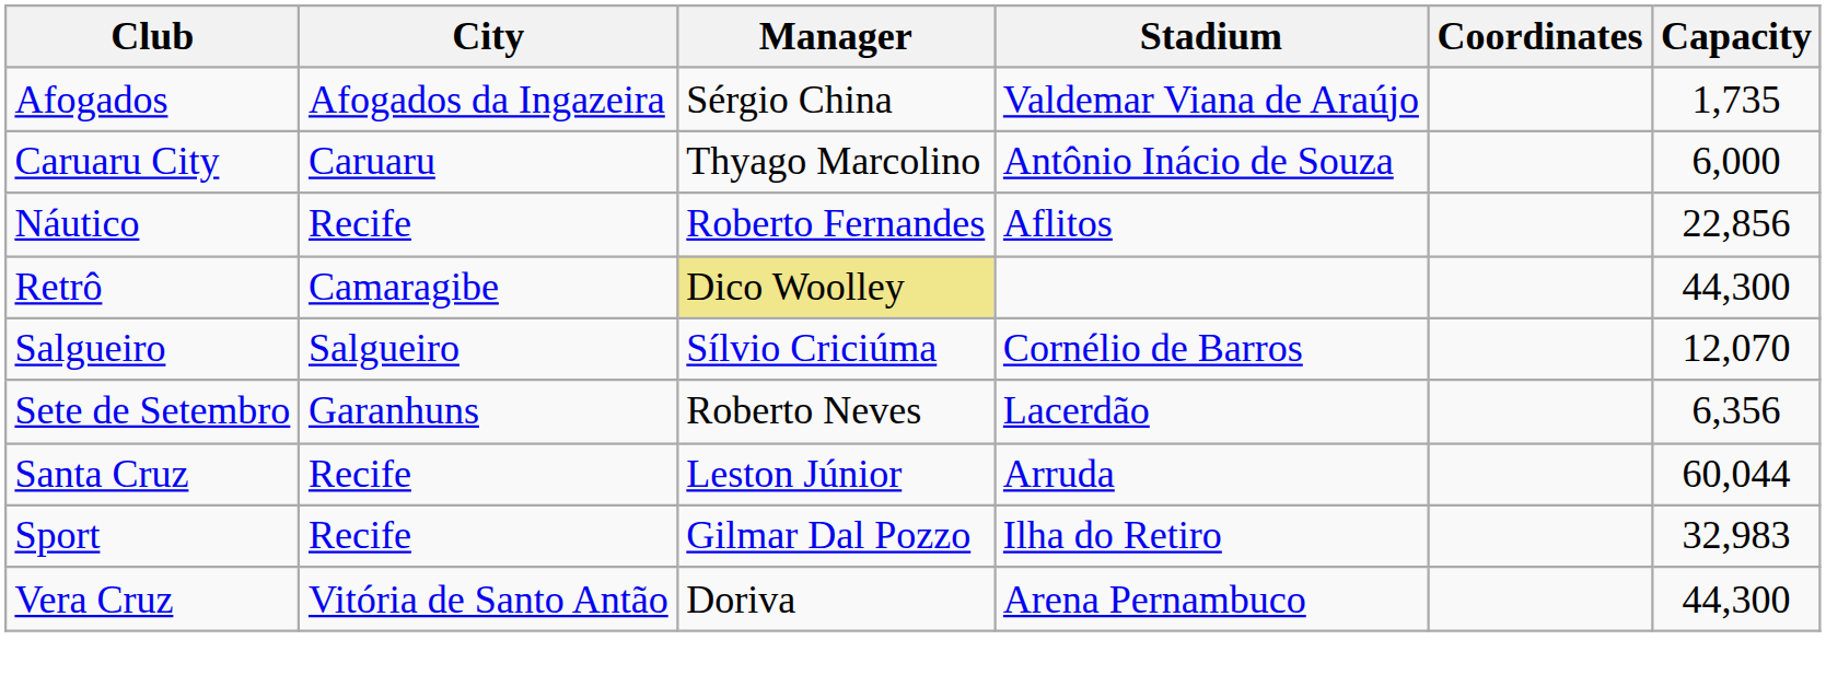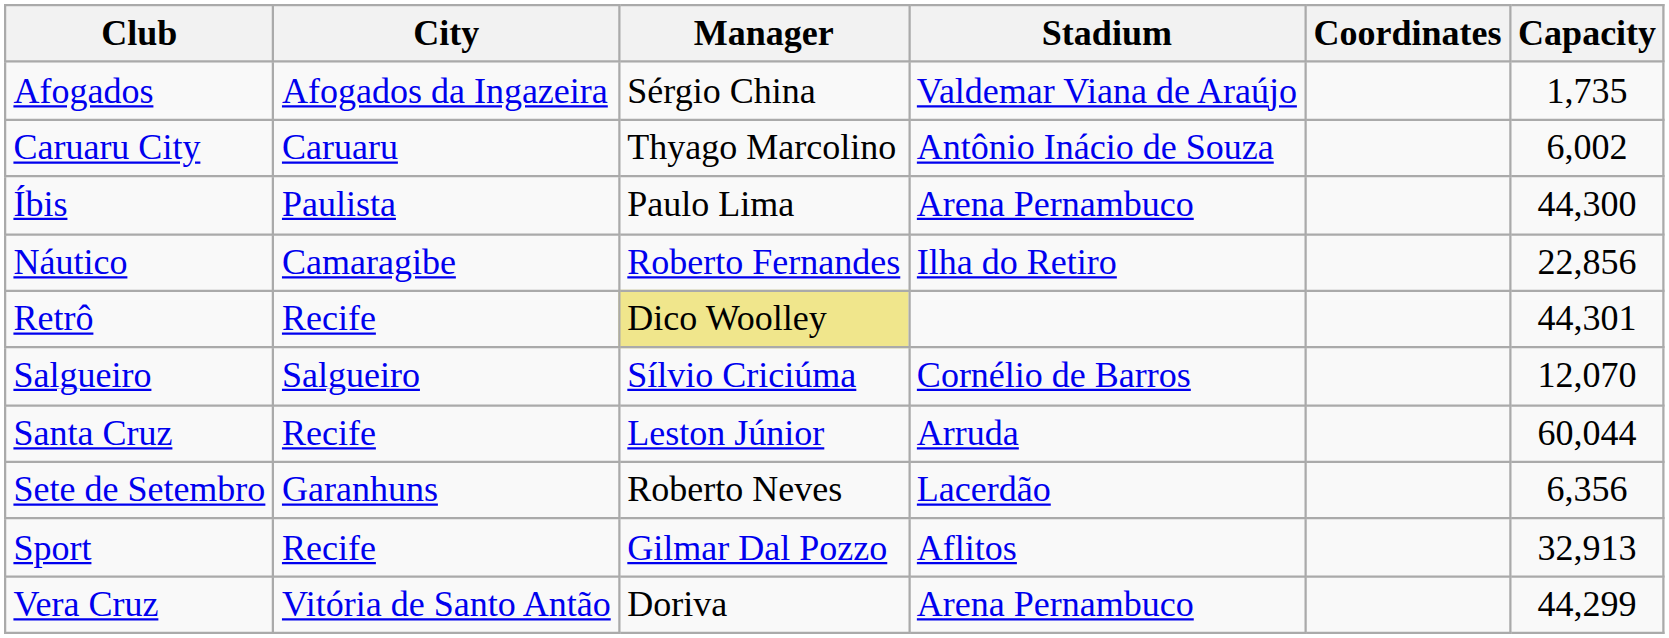Caruaru City | Capacity: 6,000 -> 6,002
+ row: Íbis | Paulista | Paulo Lima | Arena Pernambuco | 44,300
Náutico | City: Recife -> Camaragibe
Náutico | Stadium: Aflitos -> Ilha do Retiro
Retrô | City: Camaragibe -> Recife
Retrô | Capacity: 44,300 -> 44,301
rows swapped: Santa Cruz <-> Sete de Setembro
Sport | Stadium: Ilha do Retiro -> Aflitos
Sport | Capacity: 32,983 -> 32,913
Vera Cruz | Capacity: 44,300 -> 44,299
